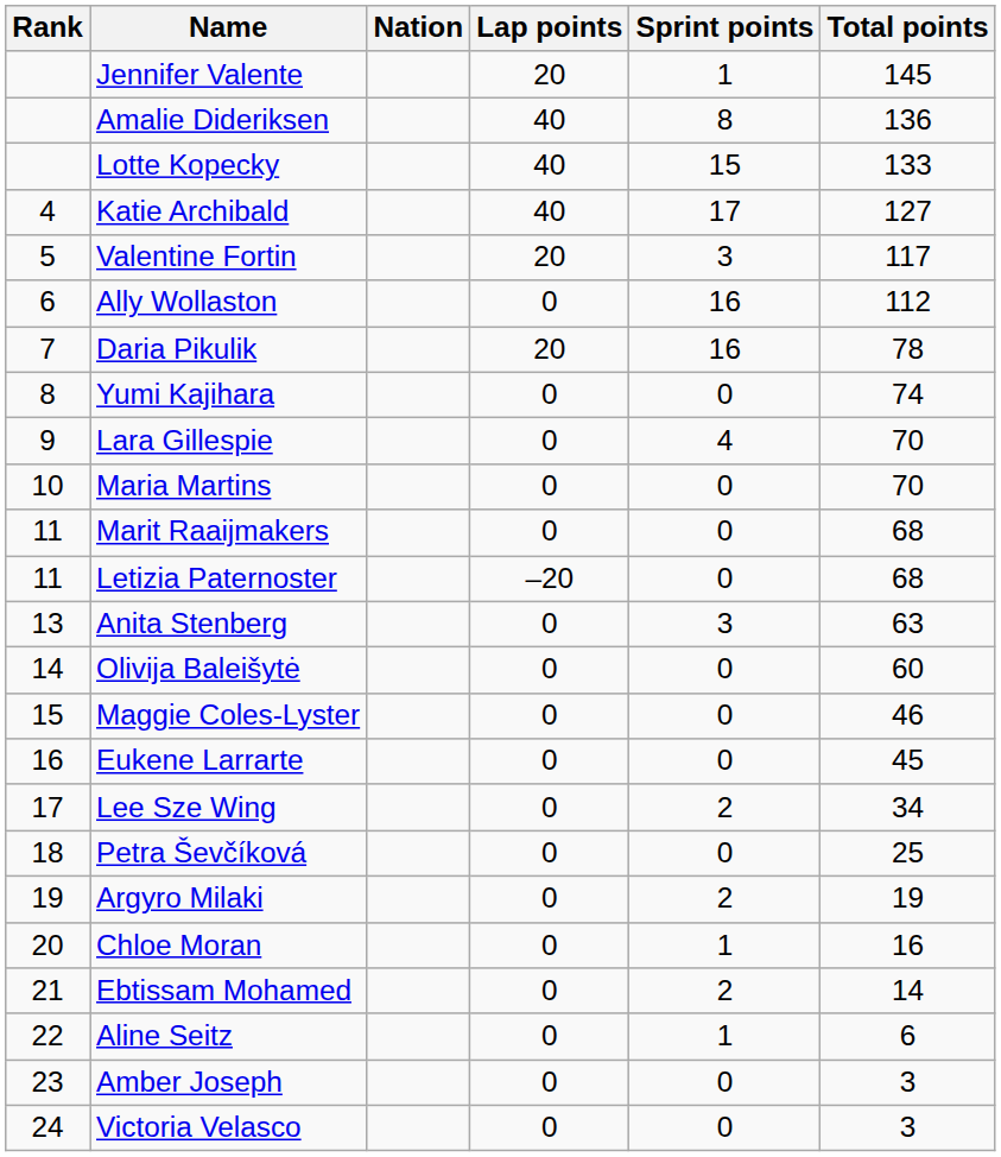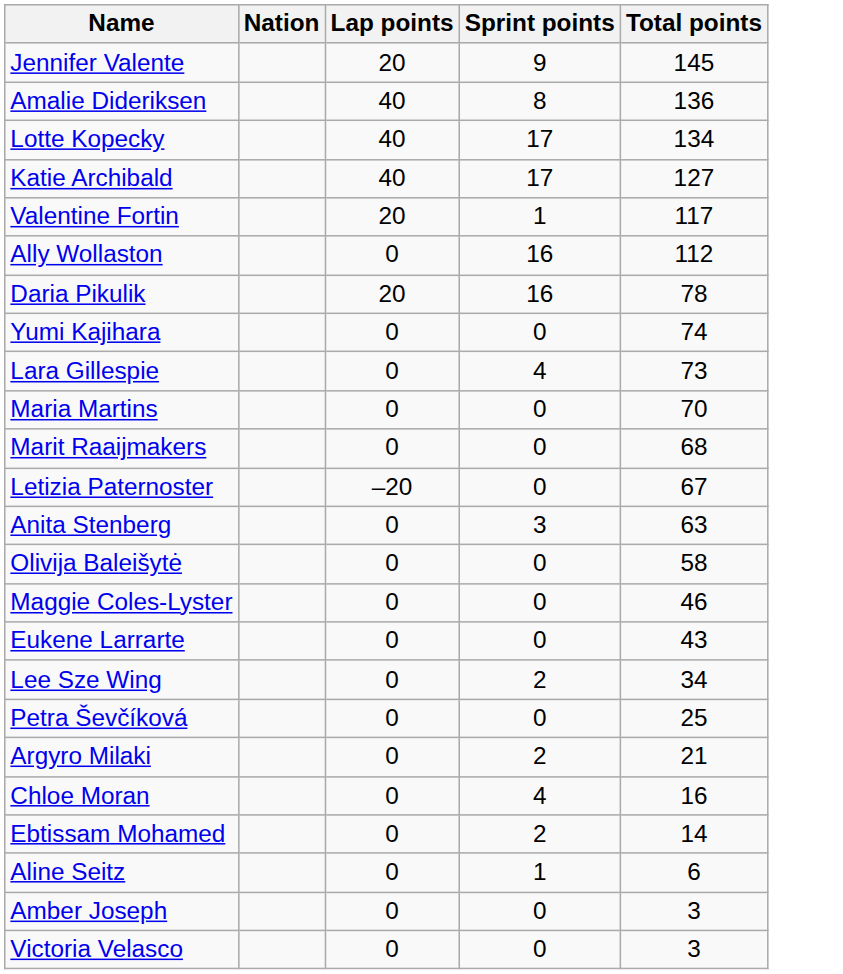- column: Rank | 4 | 5 | 6 | 7 | 8 | 9 | 10 | 11 | 11 | 13 | 14 | 15 | 16 | 17 | 18 | 19 | 20 | 21 | 22 | 23 | 24
Jennifer Valente | Sprint points: 1 -> 9
Lotte Kopecky | Sprint points: 15 -> 17
Lotte Kopecky | Total points: 133 -> 134
Valentine Fortin | Sprint points: 3 -> 1
Lara Gillespie | Total points: 70 -> 73
Letizia Paternoster | Total points: 68 -> 67
Olivija Baleišytė | Total points: 60 -> 58
Eukene Larrarte | Total points: 45 -> 43
Argyro Milaki | Total points: 19 -> 21
Chloe Moran | Sprint points: 1 -> 4
